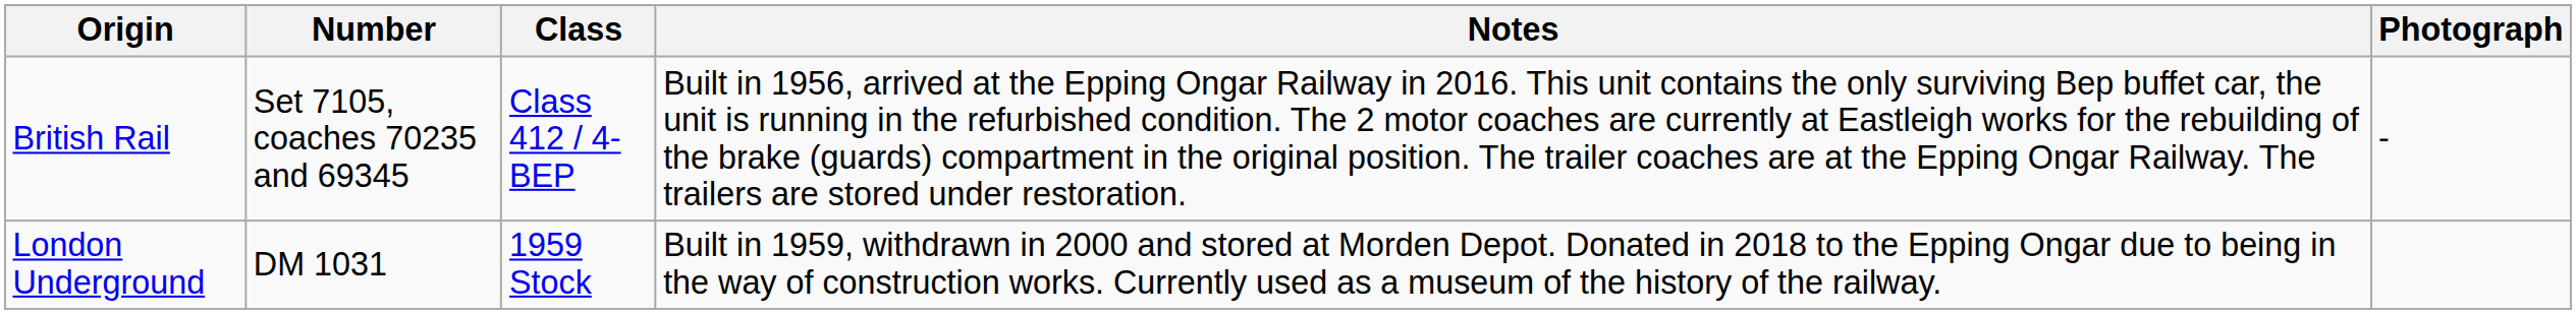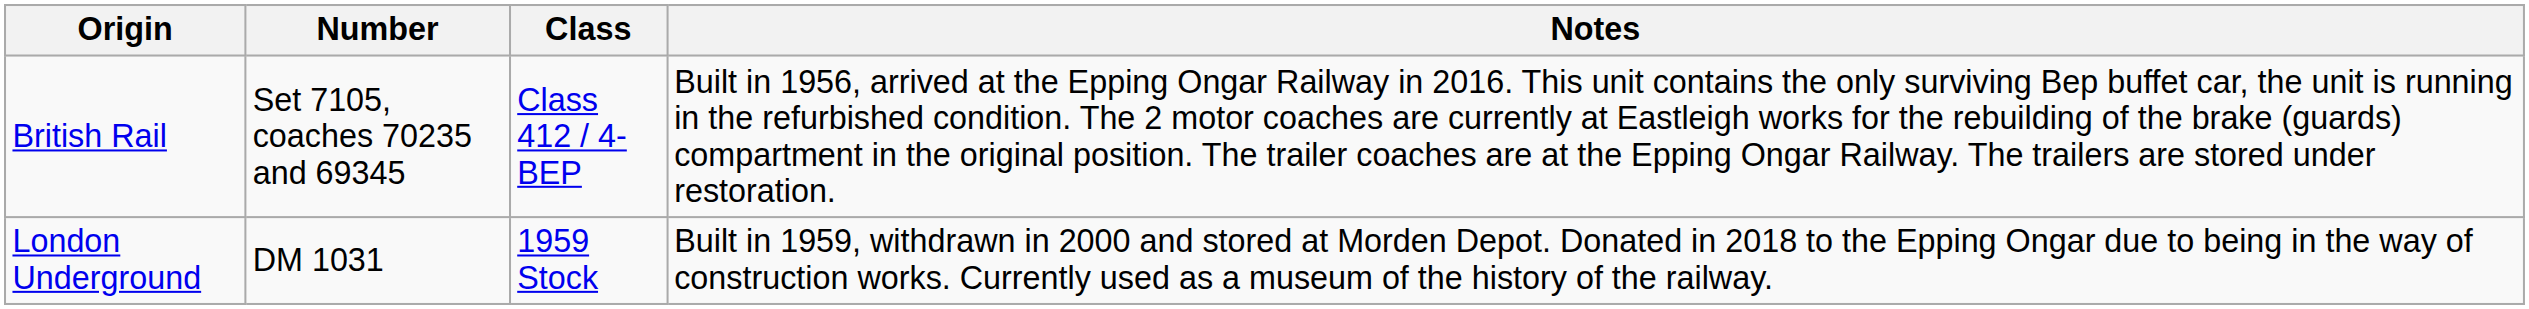- column: Photograph | -
